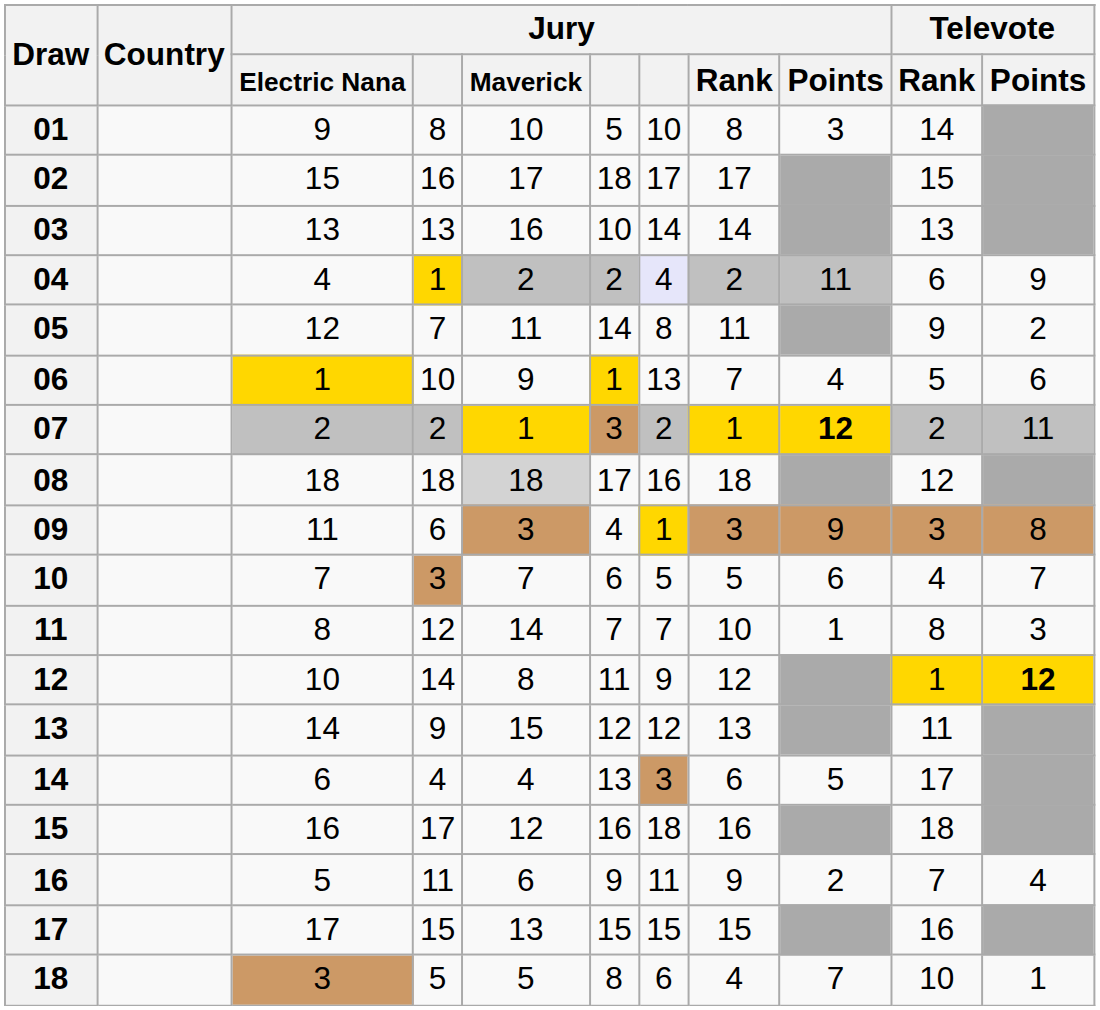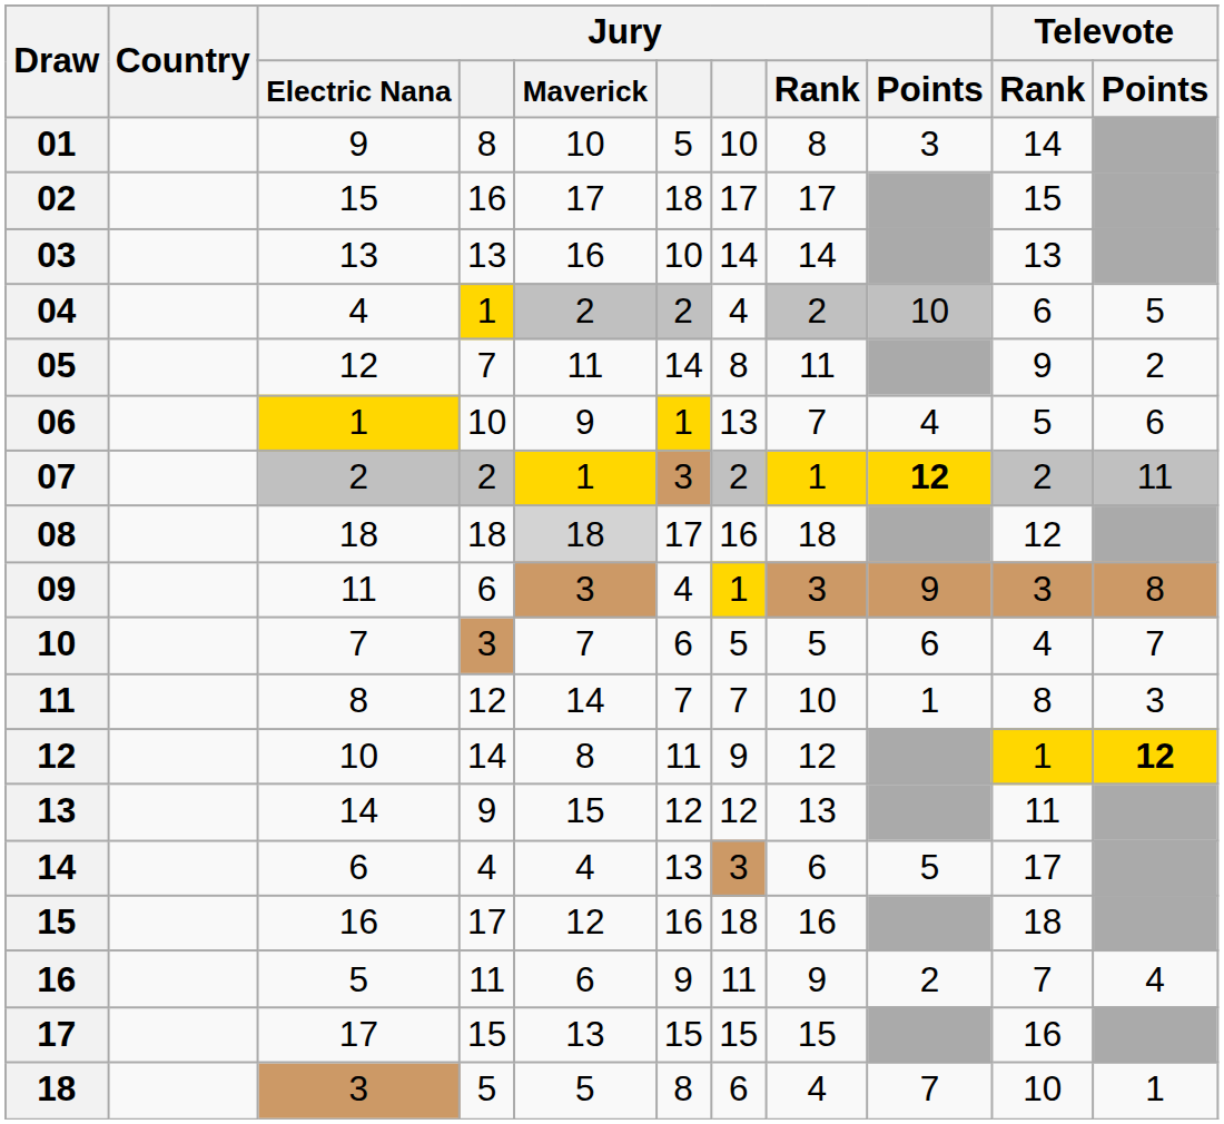04 | column 7: lavender background -> no background
04 | Jury / Points: 11 -> 10
04 | Televote / Points: 9 -> 5
